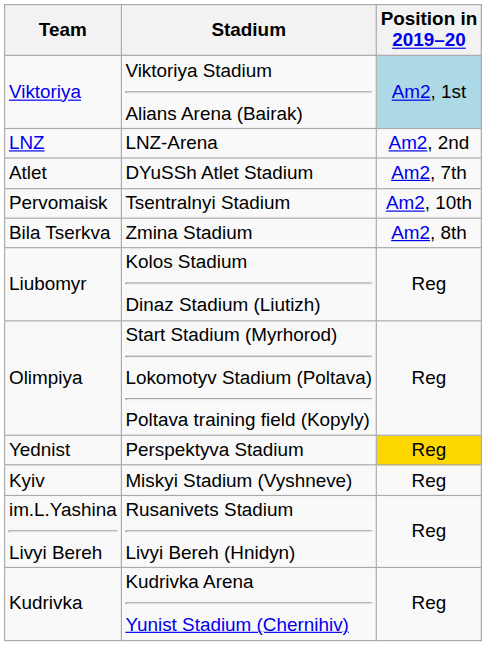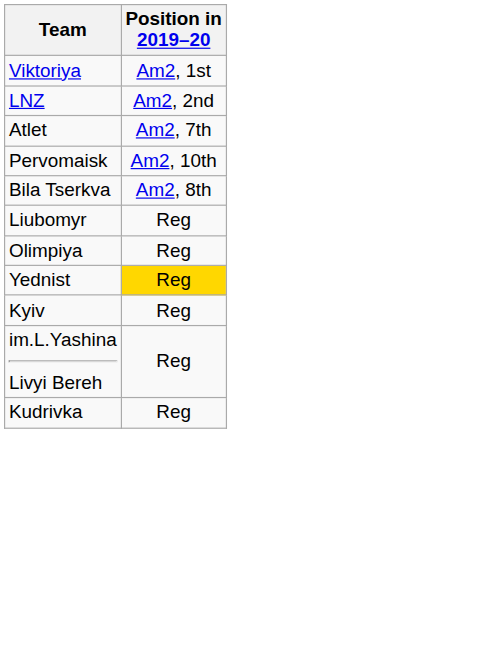- column: Stadium | Viktoriya Stadium Alians Arena (Bairak) | LNZ-Arena | DYuSSh Atlet Stadium | Tsentralnyi Stadium | Zmina Stadium | Kolos Stadium Dinaz Stadium (Liutizh) | Start Stadium (Myrhorod) Lokomotyv Stadium (Poltava) Poltava training field (Kopyly) | Perspektyva Stadium | Miskyi Stadium (Vyshneve) | Rusanivets Stadium Livyi Bereh (Hnidyn) | Kudrivka Arena Yunist Stadium (Chernihiv)
Viktoriya | Position in 2019–20: lightblue background -> no background
